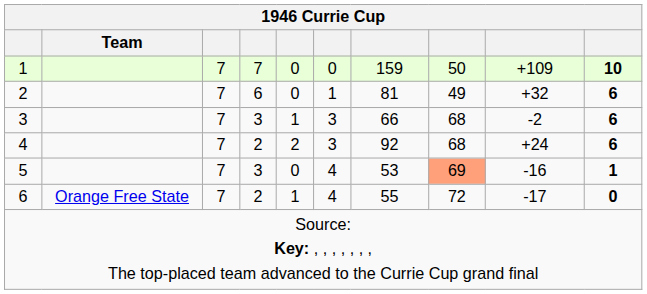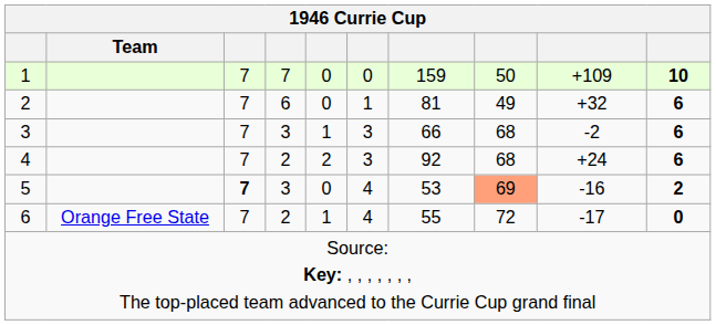5 | column 3: normal -> bold
5 | column 10: 1 -> 2
